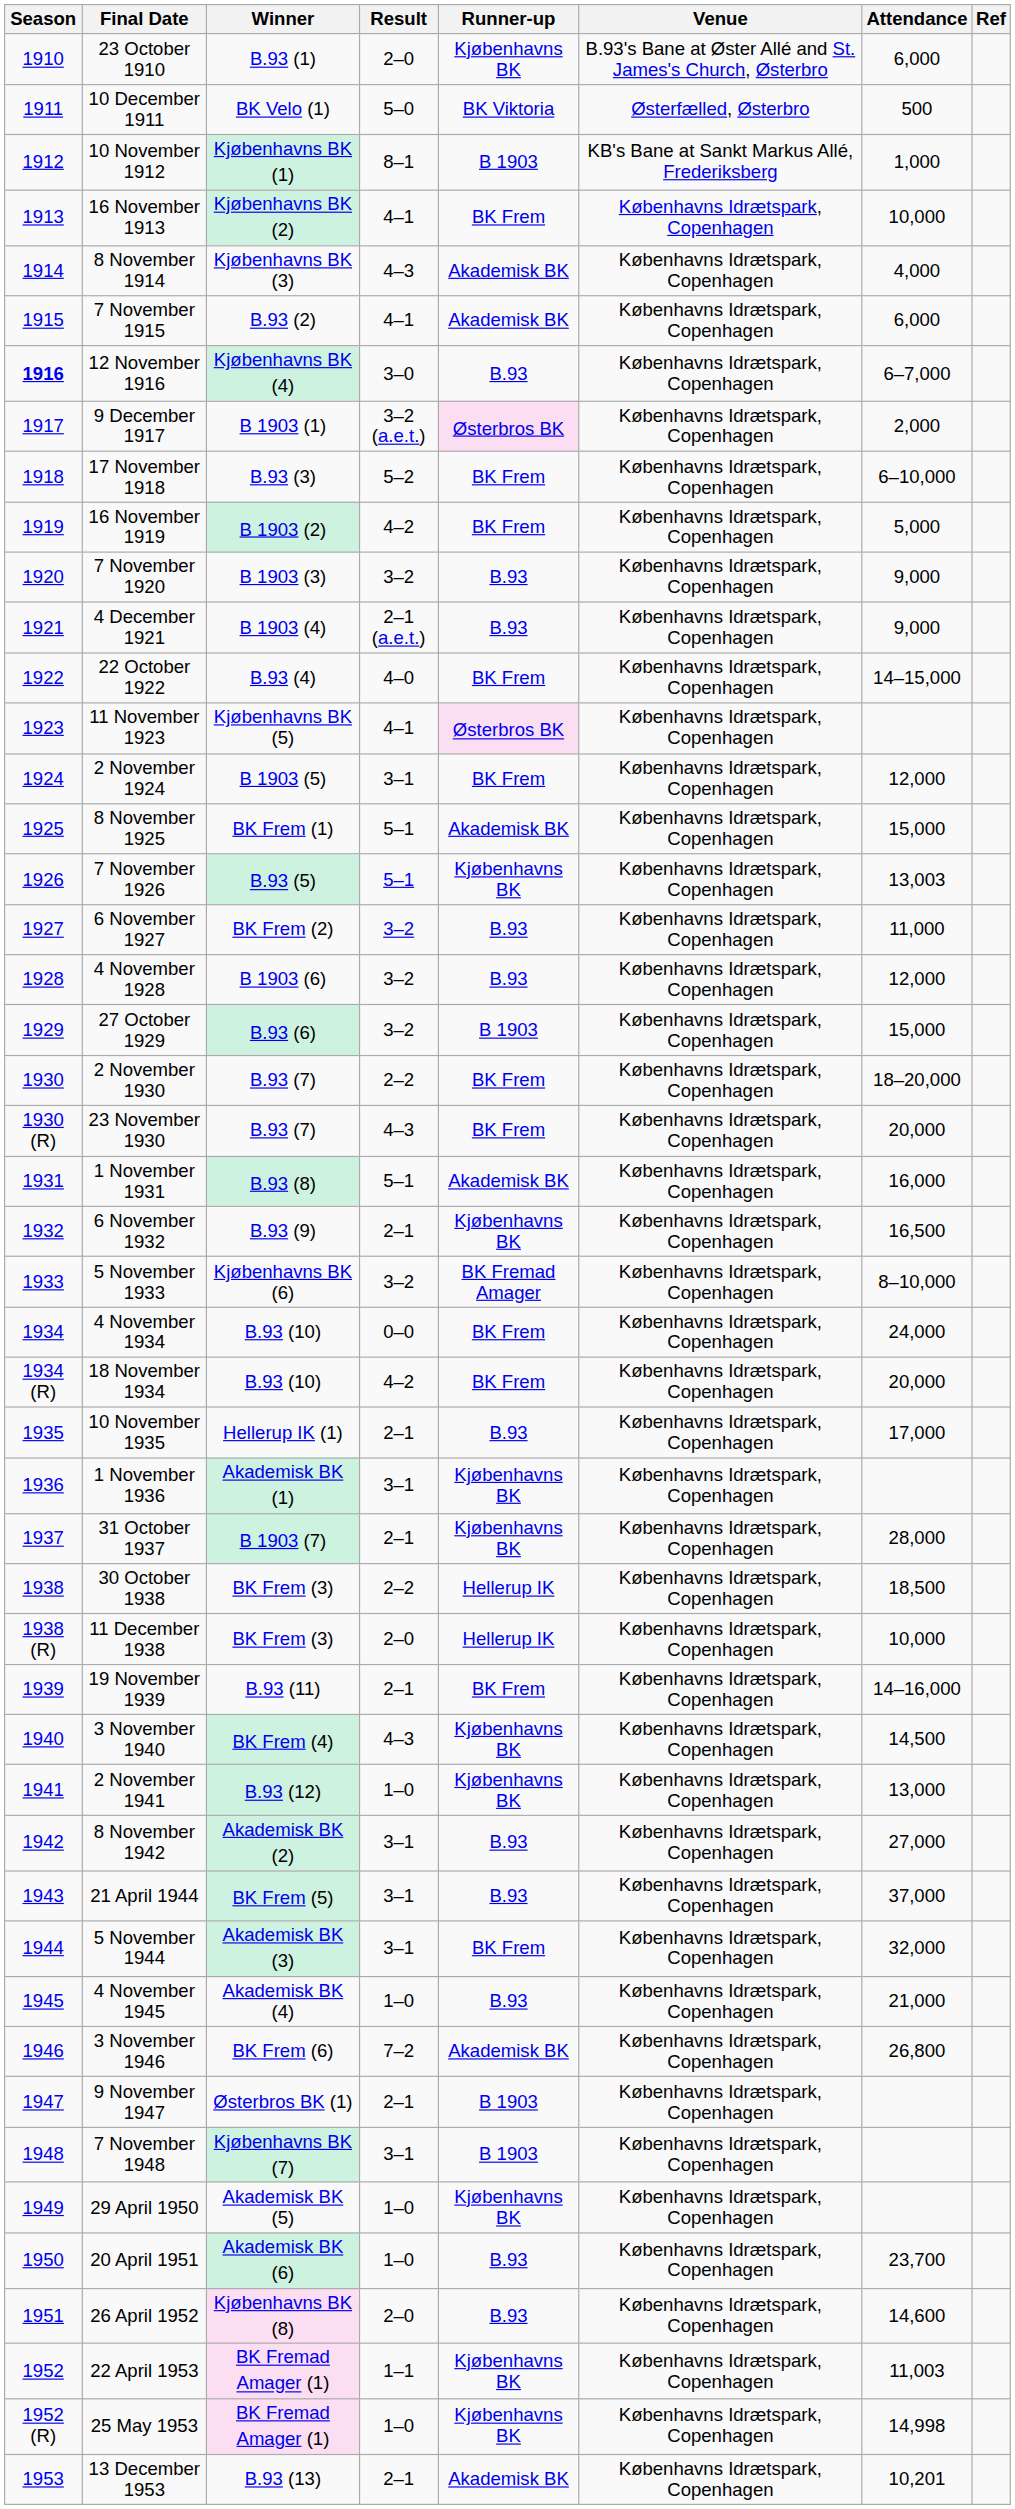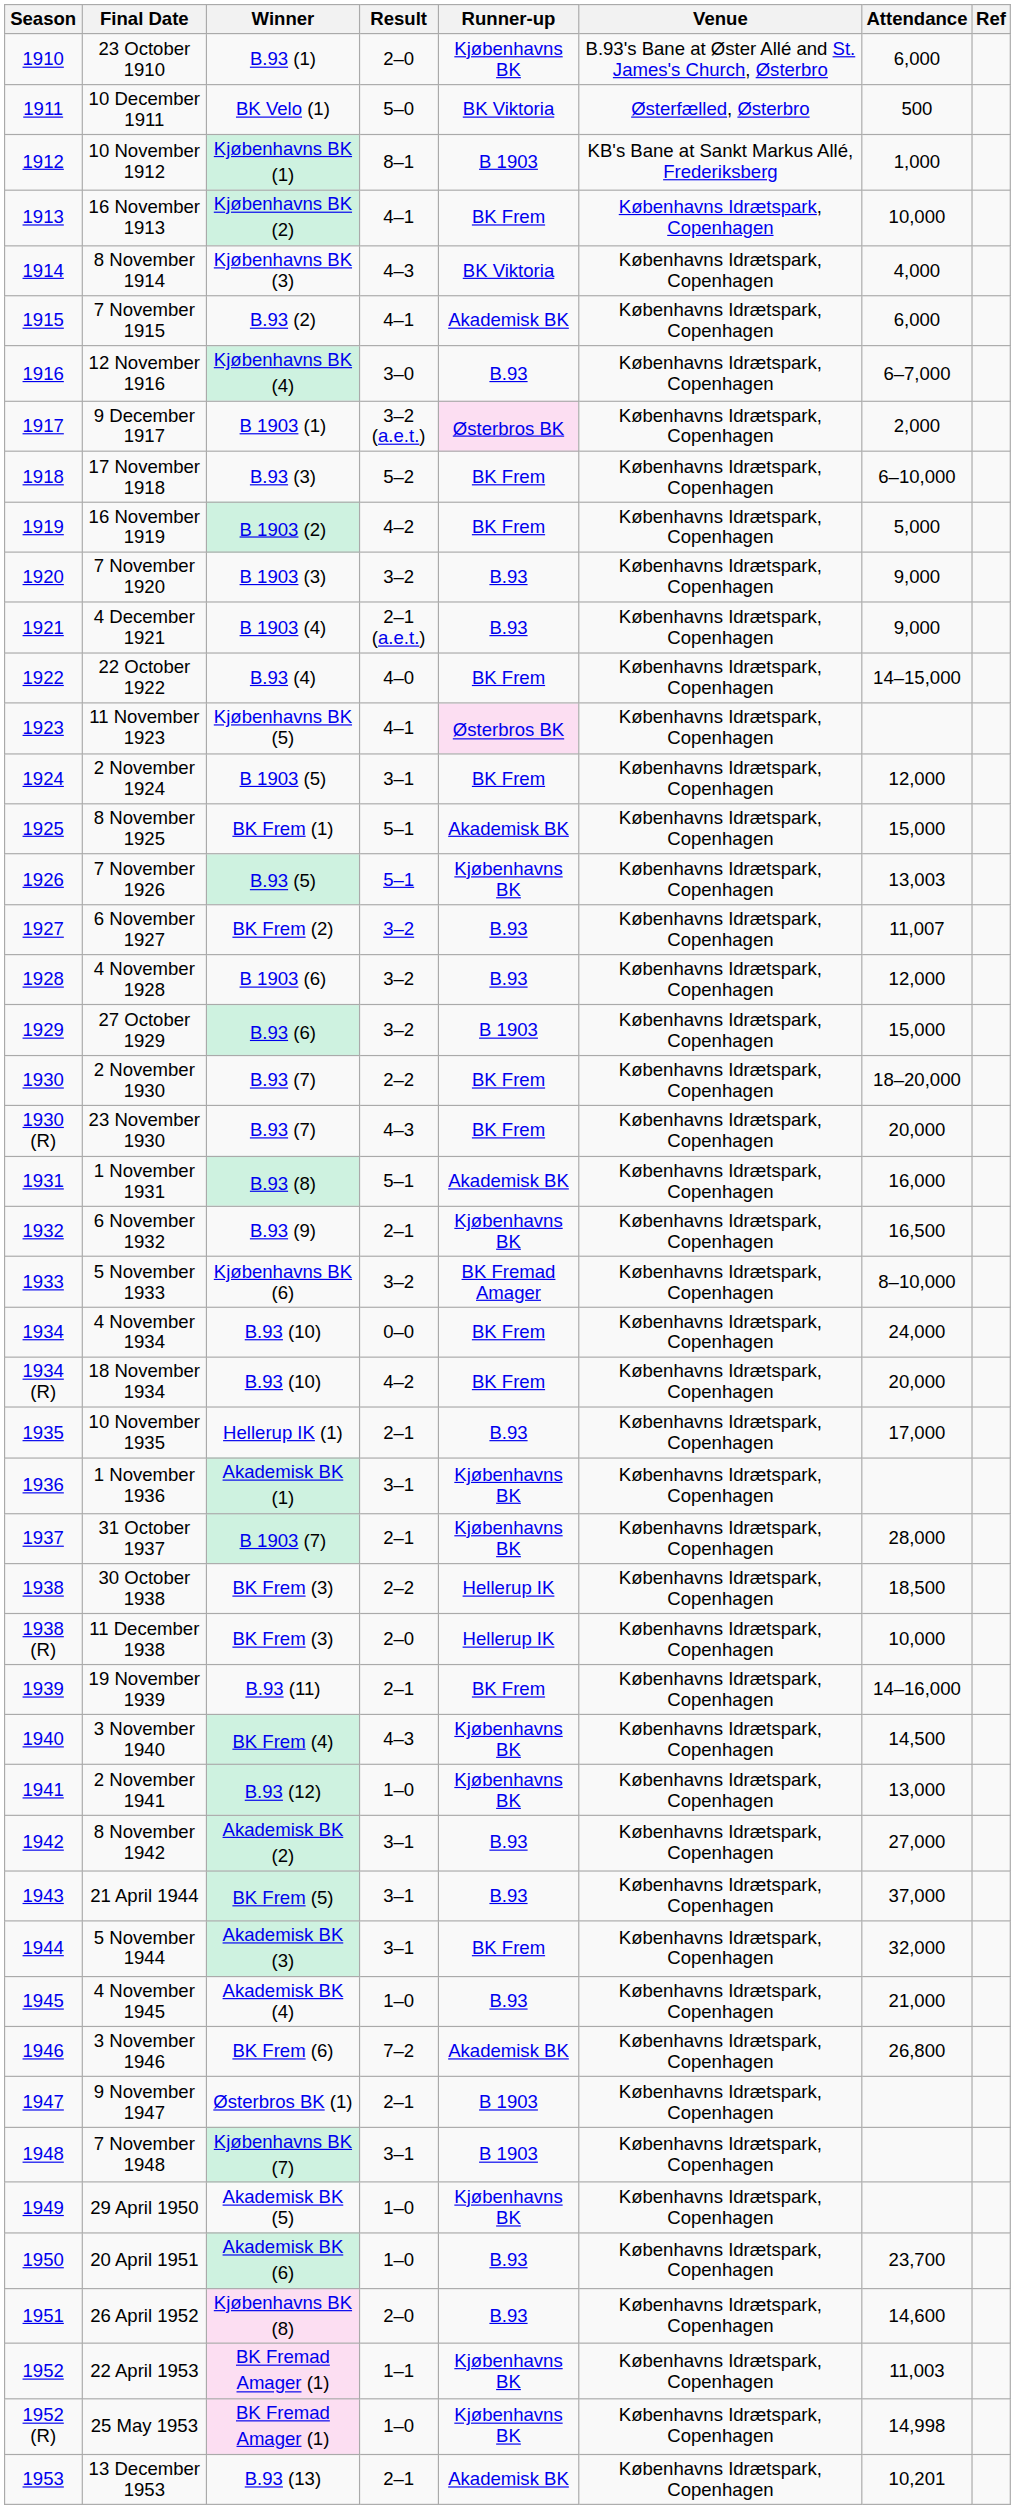8 November 1914 | Runner-up: Akademisk BK -> BK Viktoria
12 November 1916 | Season: bold -> normal
6 November 1927 | Attendance: 11,000 -> 11,007
